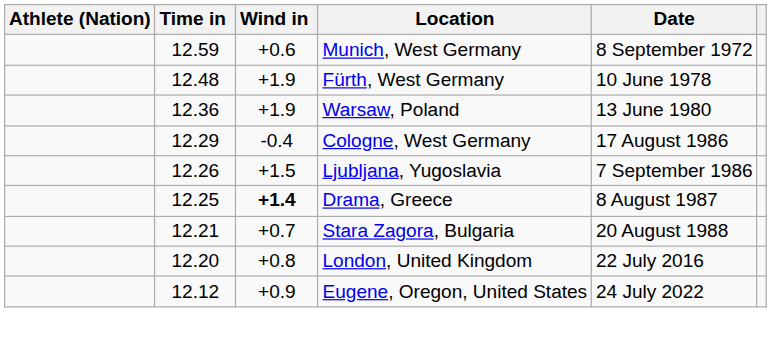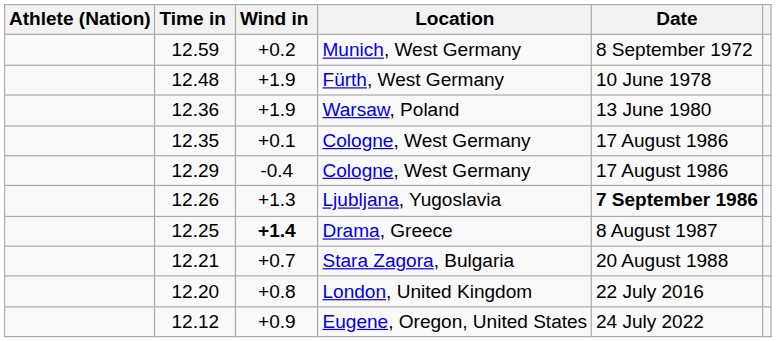Munich, West Germany | Wind in: +0.6 -> +0.2
+ row: 12.35 | +0.1 | Cologne, West Germany | 17 August 1986
Ljubljana, Yugoslavia | Wind in: +1.5 -> +1.3
Ljubljana, Yugoslavia | Date: normal -> bold
